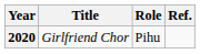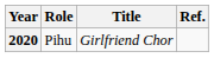columns swapped: Title <-> Role
